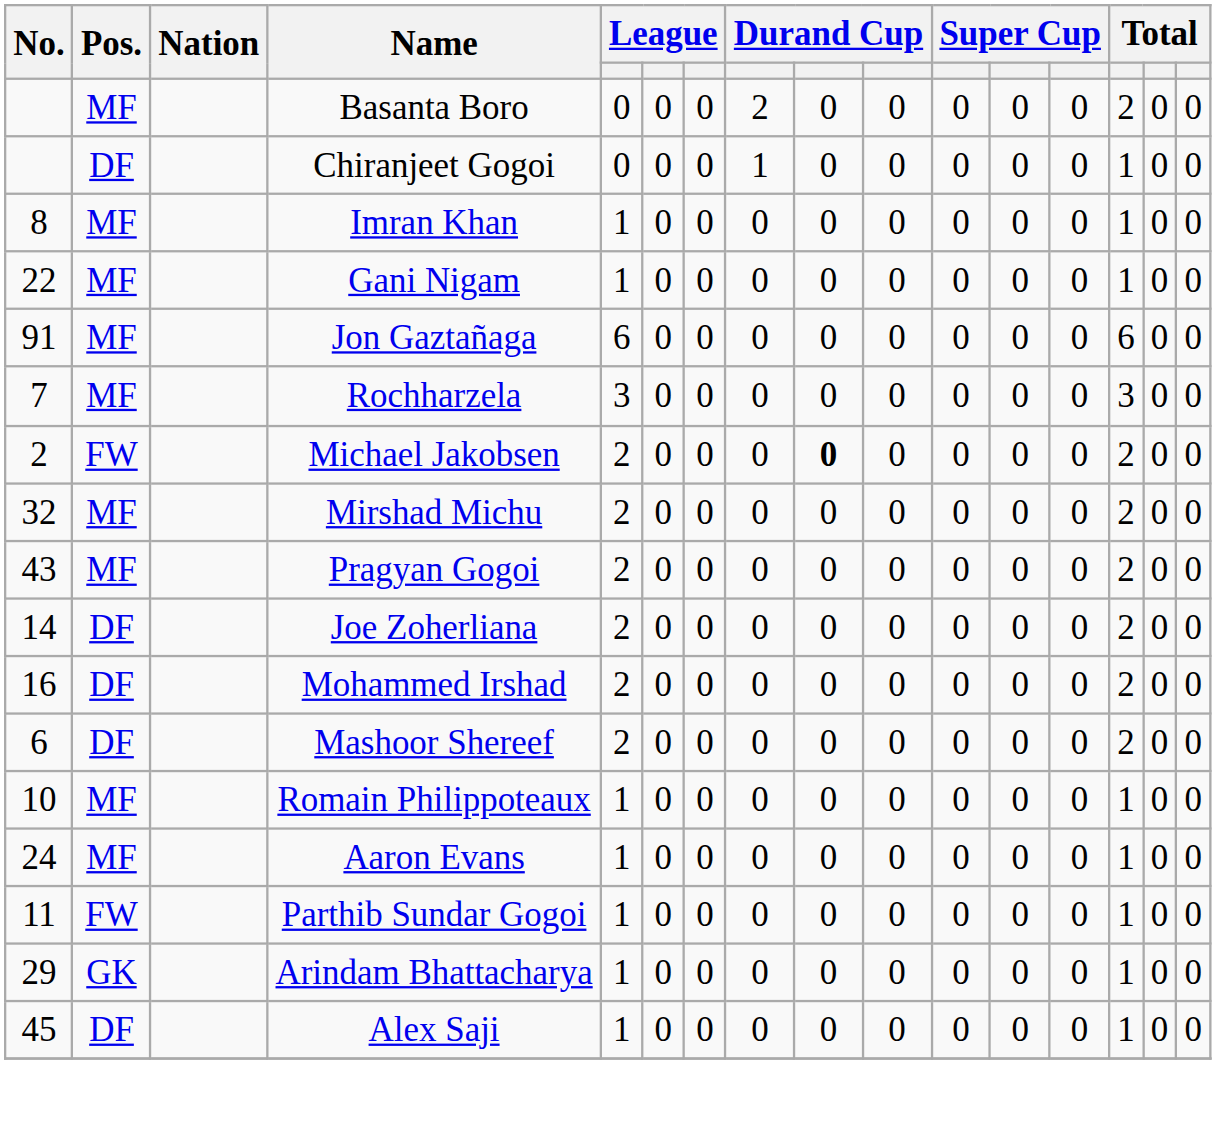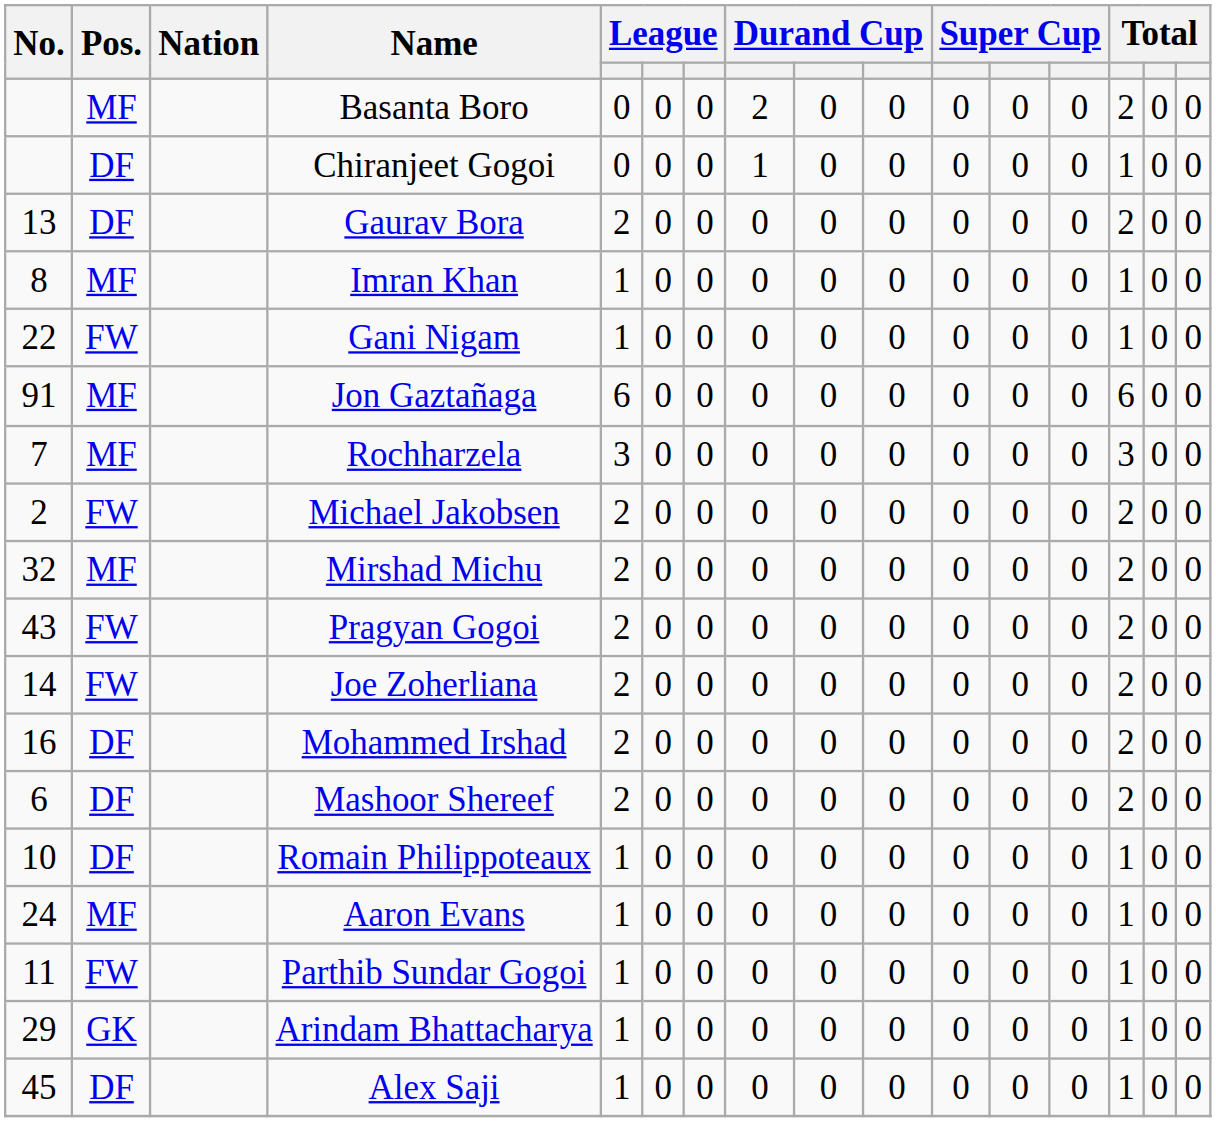+ row: 13 | DF | Gaurav Bora | 2 | 0 | 0 | 0 | 0 | 0 | 0 | 0 | 0 | 2 | 0 | 0
Gani Nigam | Pos.: MF -> FW
Michael Jakobsen | column 9: bold -> normal
Pragyan Gogoi | Pos.: MF -> FW
Joe Zoherliana | Pos.: DF -> FW
Romain Philippoteaux | Pos.: MF -> DF
